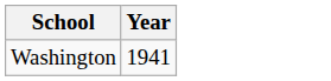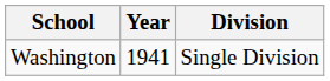+ column: Division | Single Division
